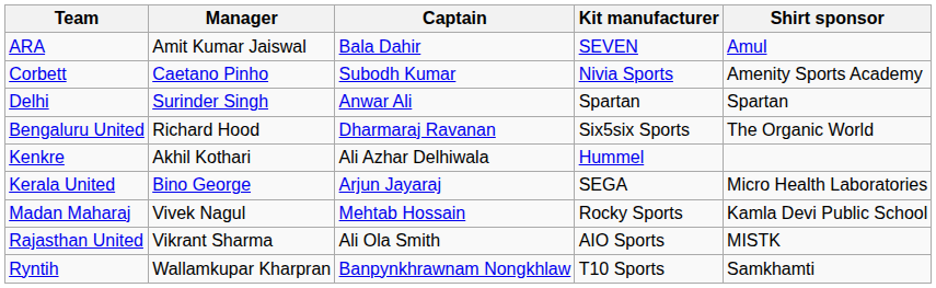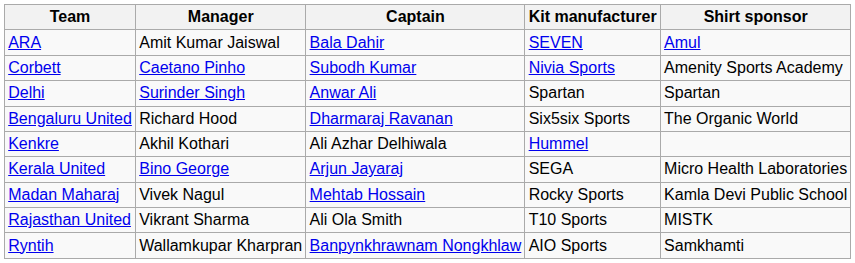Rajasthan United | Kit manufacturer: AIO Sports -> T10 Sports
Ryntih | Kit manufacturer: T10 Sports -> AIO Sports
